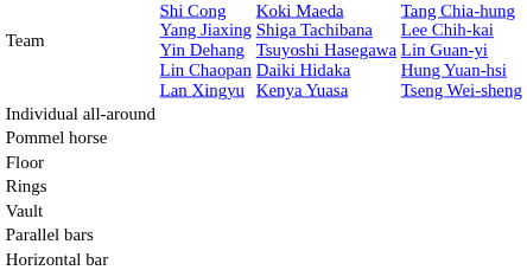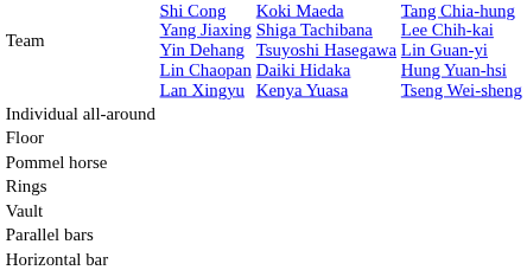rows swapped: Floor <-> Pommel horse
